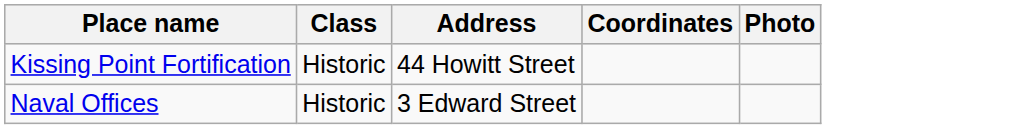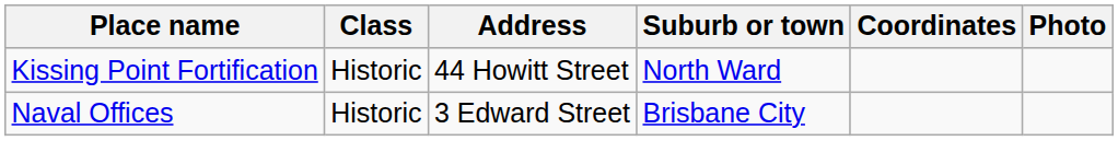+ column: Suburb or town | North Ward | Brisbane City
